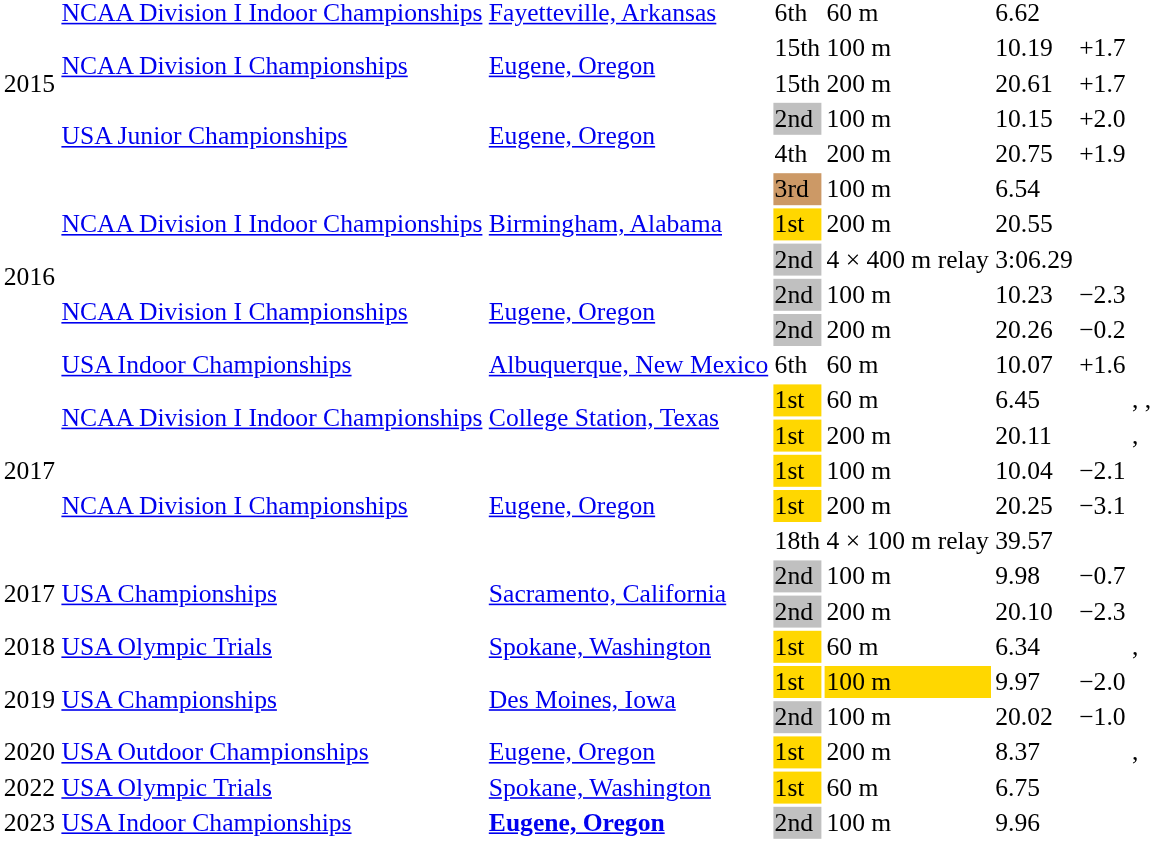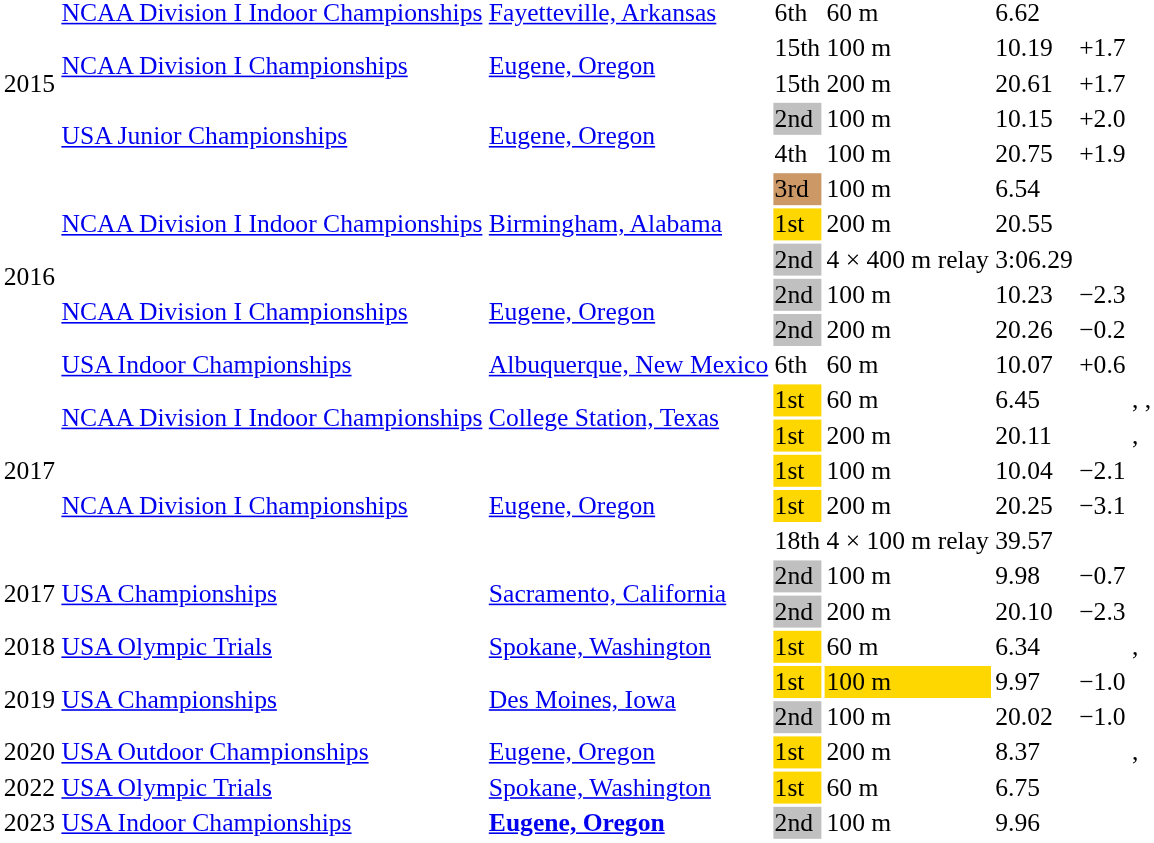2015 / 4th | column 5: 200 m -> 100 m
2016 / 6th | column 7: +1.6 -> +0.6
2019 / 1st | column 7: −2.0 -> −1.0
